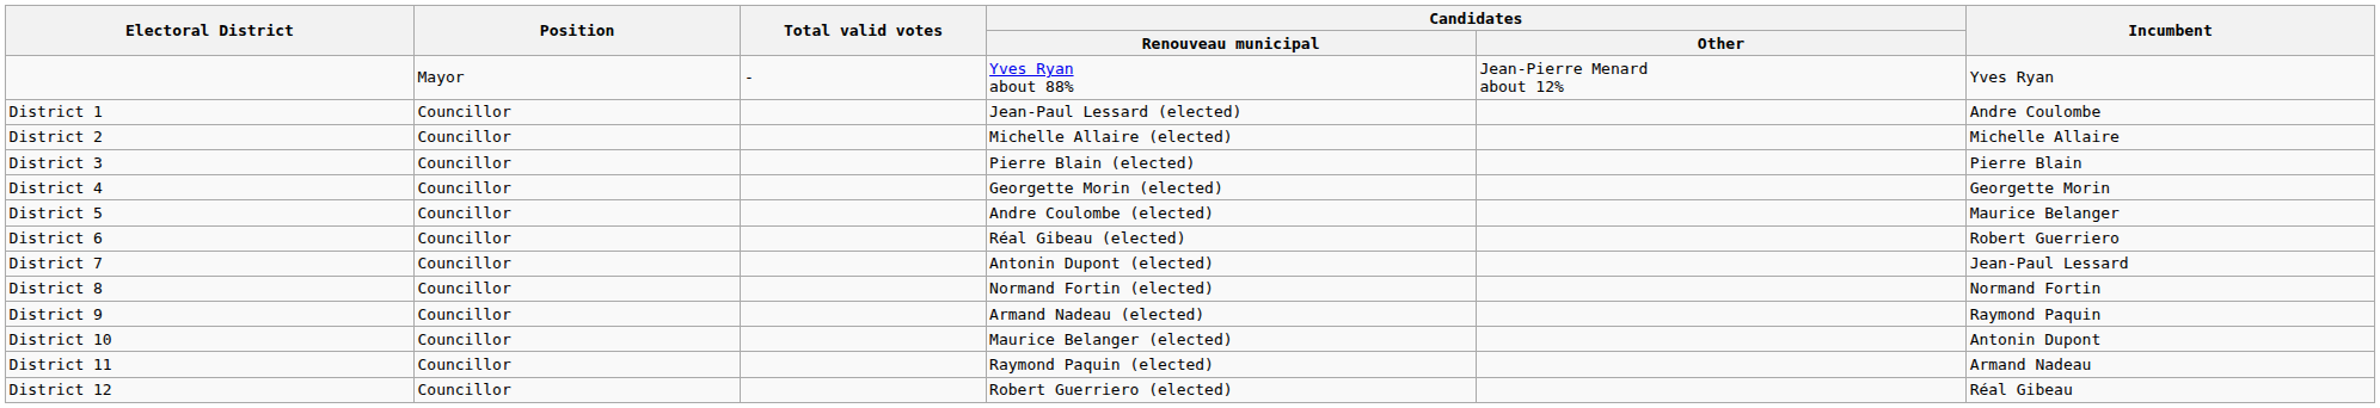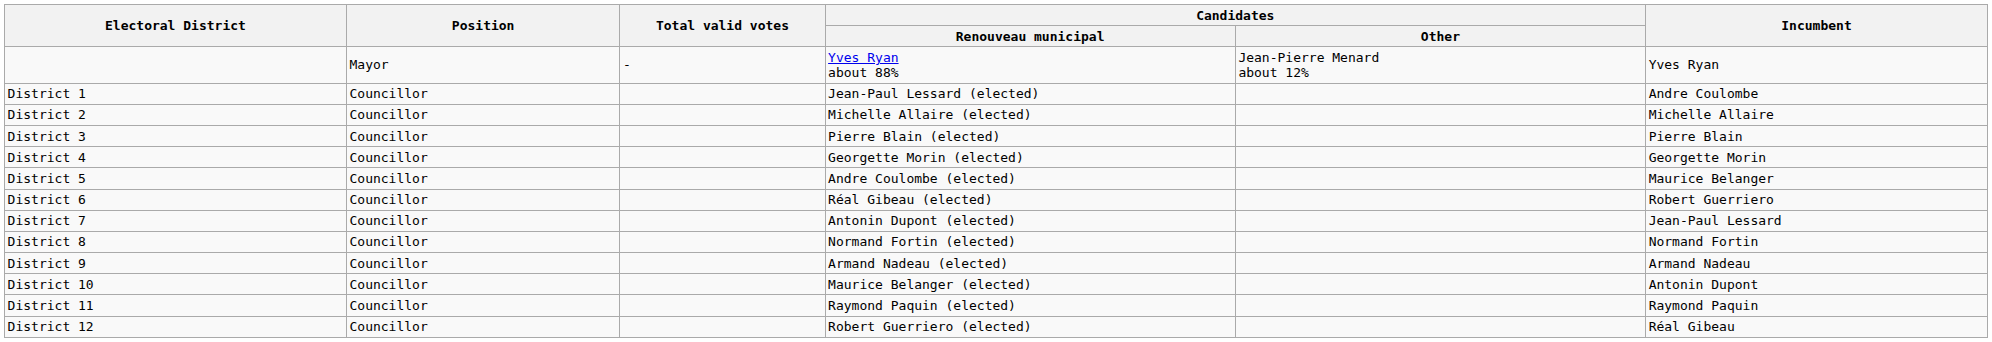District 9 | Incumbent: Raymond Paquin -> Armand Nadeau
District 11 | Incumbent: Armand Nadeau -> Raymond Paquin
